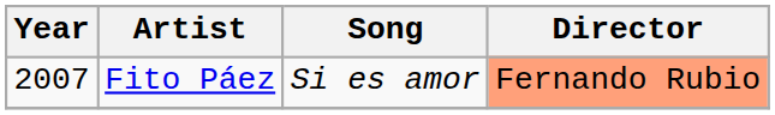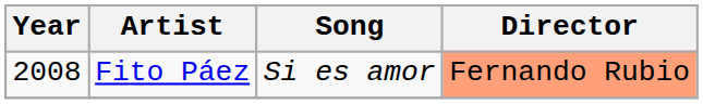Fito Páez | Year: 2007 -> 2008
